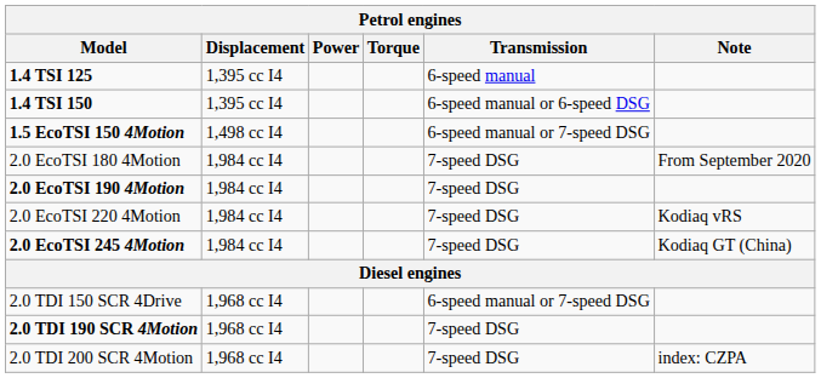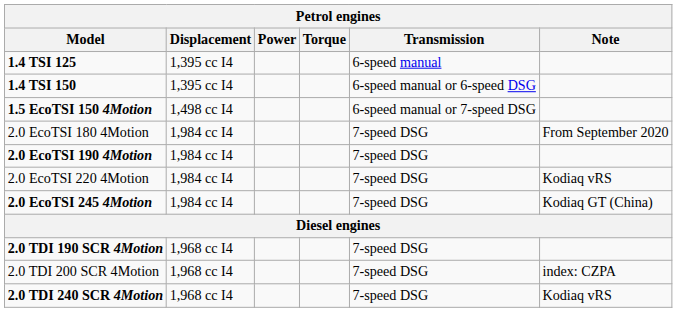- row: 2.0 TDI 150 SCR 4Drive | 1,968 cc I4 | 6-speed manual or 7-speed DSG
+ row: 2.0 TDI 240 SCR 4Motion | 1,968 cc I4 | 7-speed DSG | Kodiaq vRS
